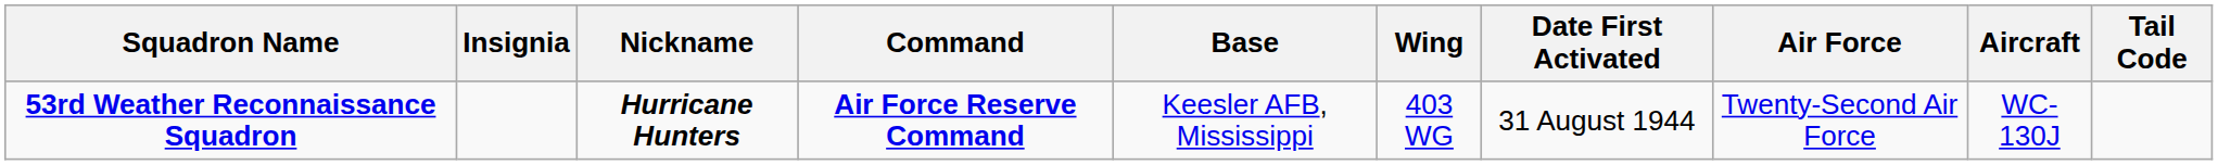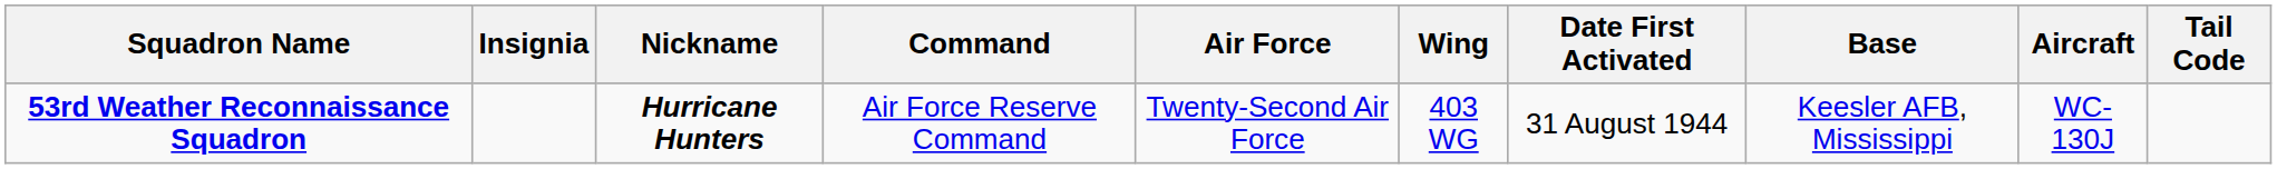columns swapped: Air Force <-> Base
53rd Weather Reconnaissance Squadron | Command: bold -> normal
